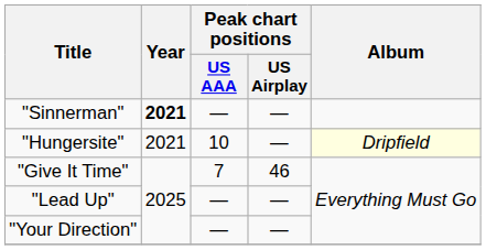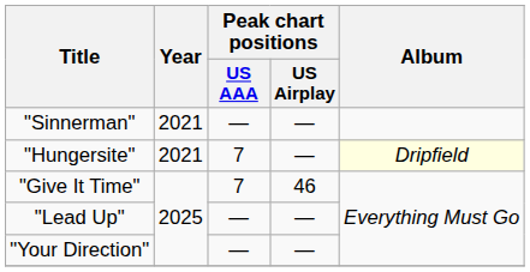"Sinnerman" | Year: bold -> normal
"Hungersite" | Peak chart positions / US AAA: 10 -> 7
